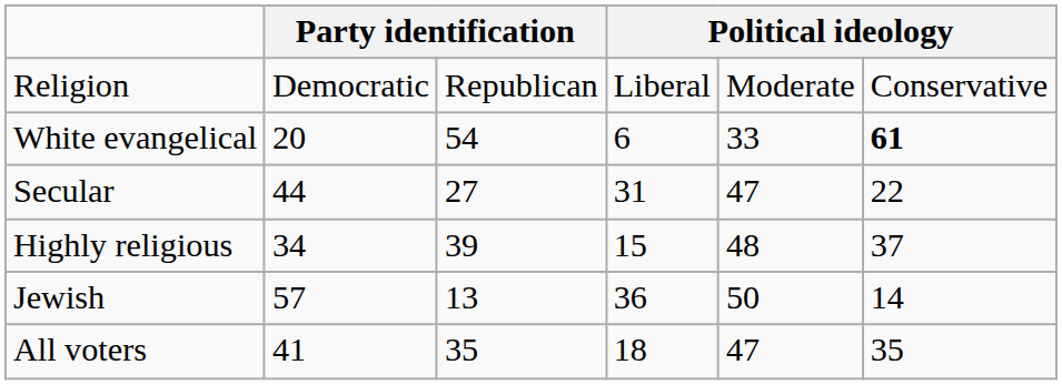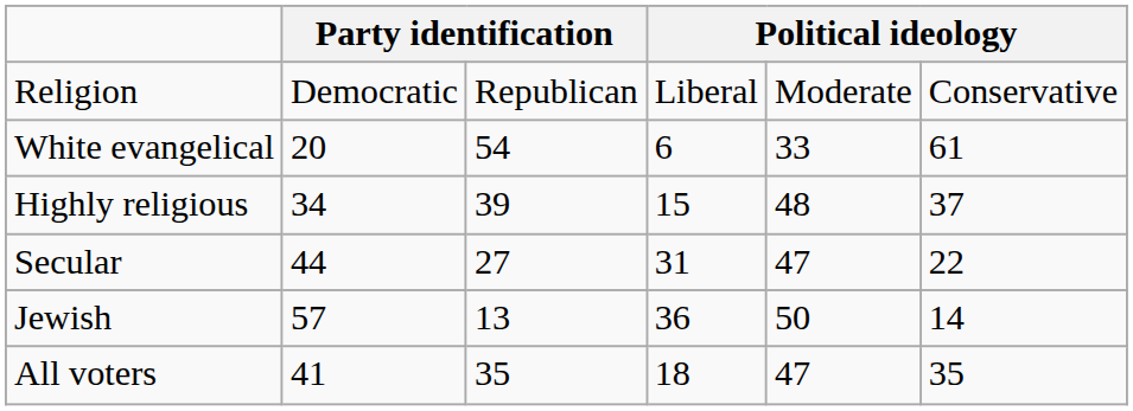White evangelical | column 6: bold -> normal
rows swapped: Highly religious <-> Secular
